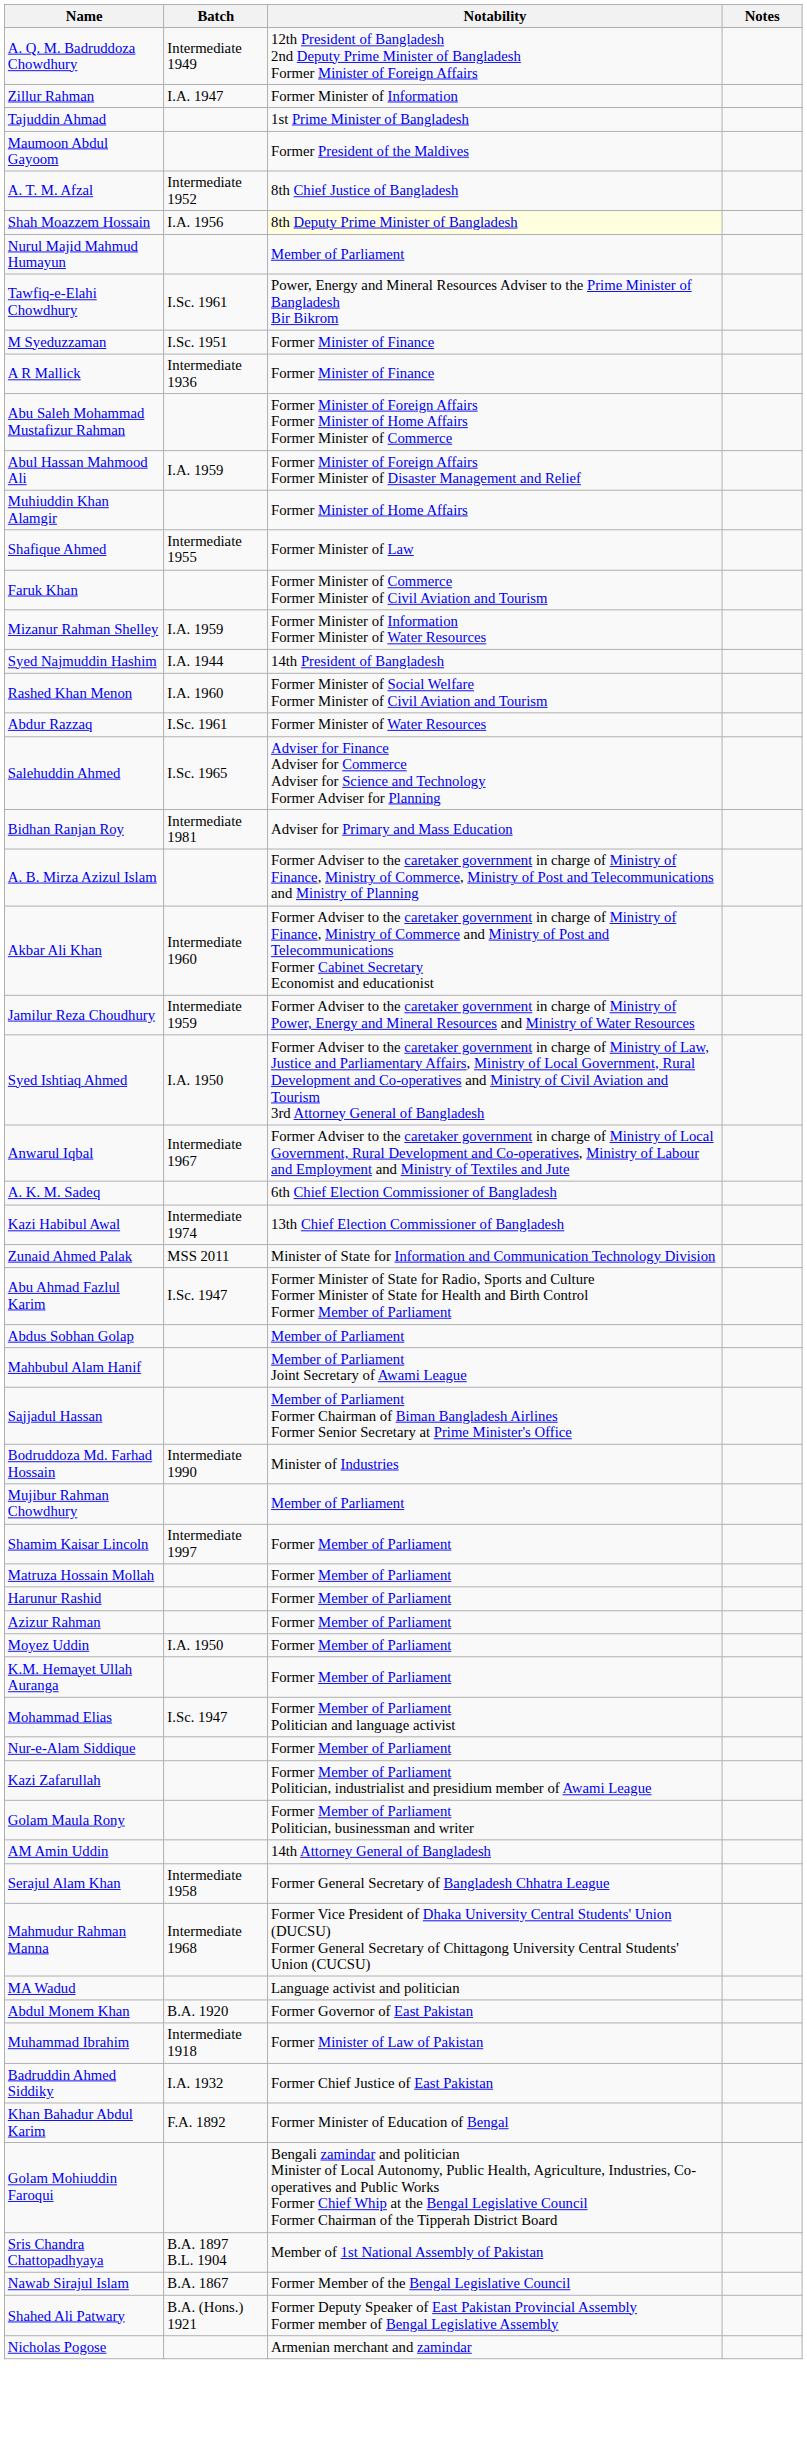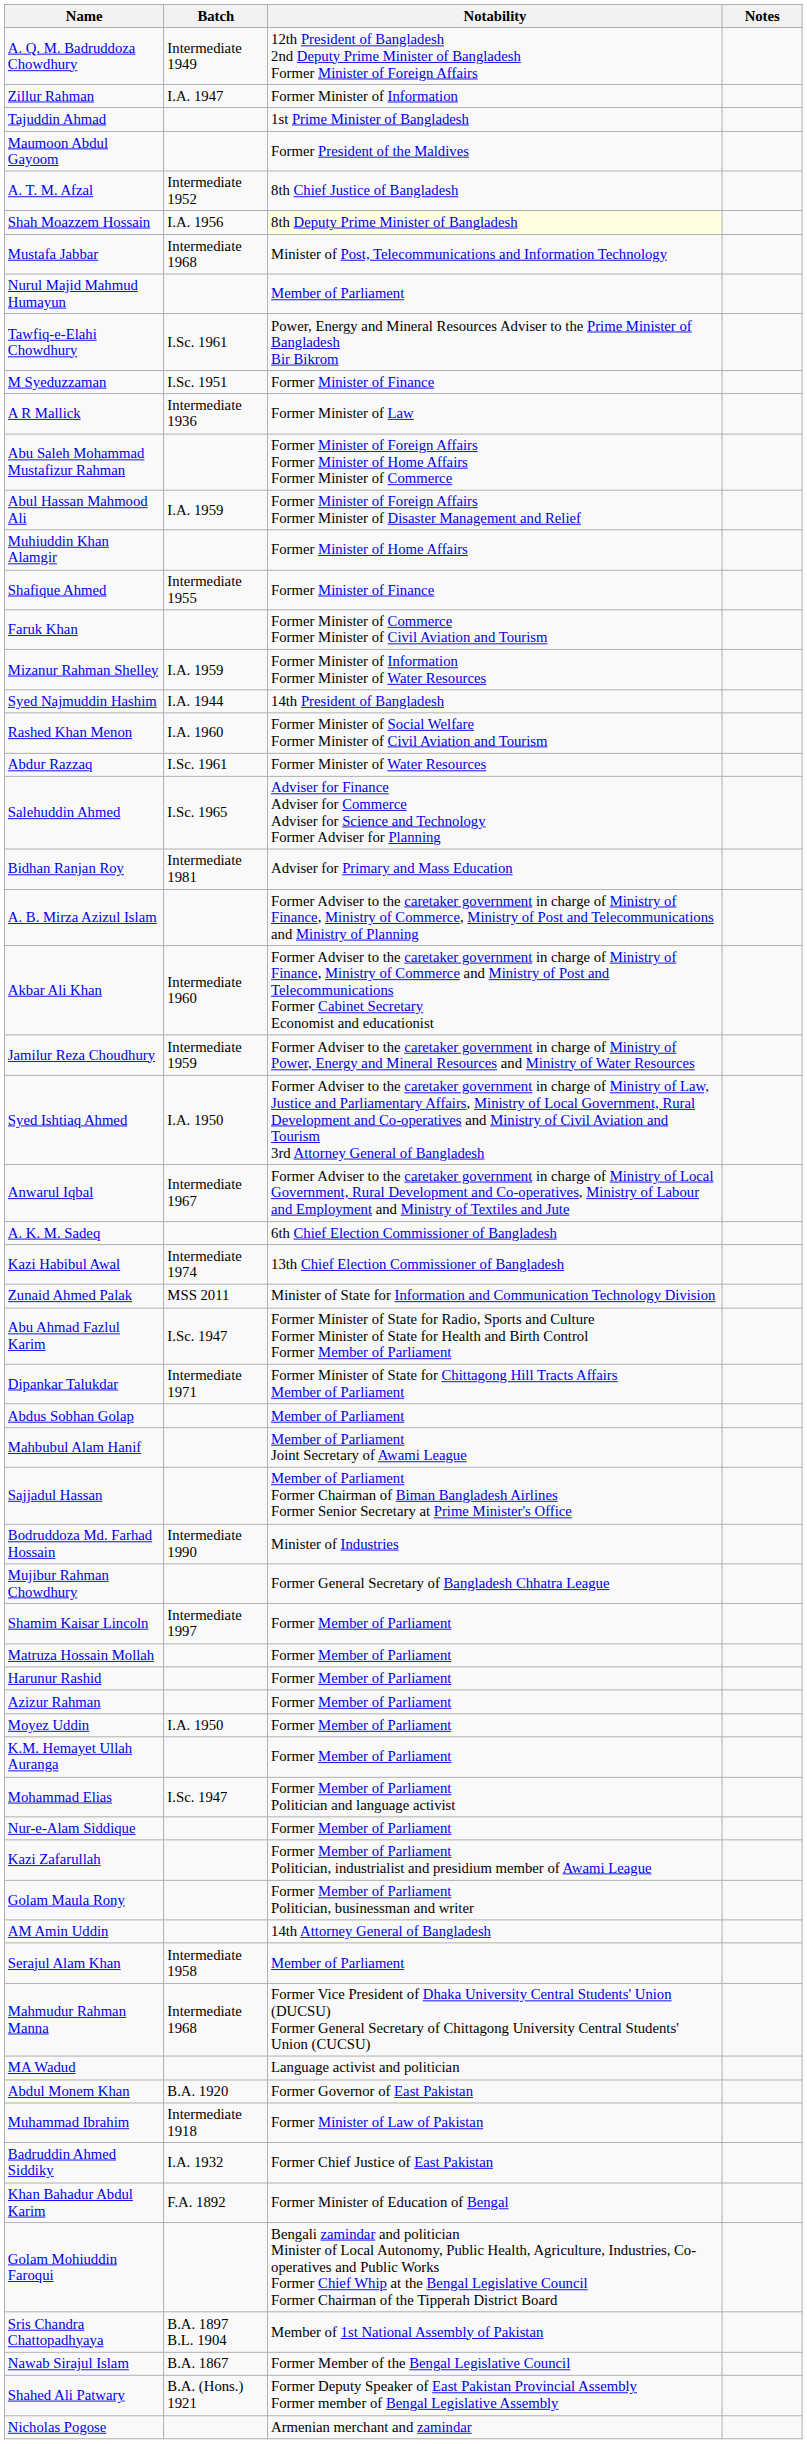+ row: Mustafa Jabbar | Intermediate 1968 | Minister of Post, Telecommunications and Information Technology
A R Mallick | Notability: Former Minister of Finance -> Former Minister of Law
Shafique Ahmed | Notability: Former Minister of Law -> Former Minister of Finance
+ row: Dipankar Talukdar | Intermediate 1971 | Former Minister of State for Chittagong Hill Tracts Affairs Member of Parliament
Mujibur Rahman Chowdhury | Notability: Member of Parliament -> Former General Secretary of Bangladesh Chhatra League
Serajul Alam Khan | Notability: Former General Secretary of Bangladesh Chhatra League -> Member of Parliament
